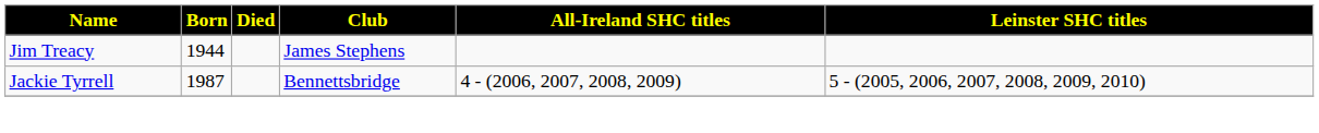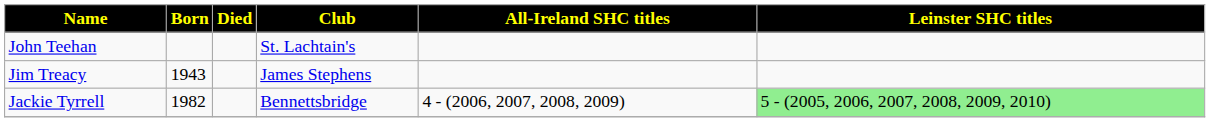+ row: John Teehan | St. Lachtain's
Jim Treacy | Born: 1944 -> 1943
Jackie Tyrrell | Born: 1987 -> 1982
Jackie Tyrrell | Leinster SHC titles: no background -> lightgreen background
